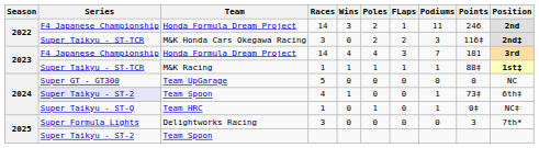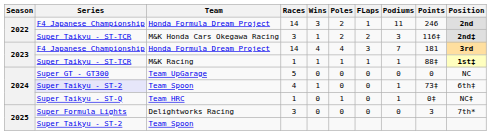M&K Honda Cars Okegawa Racing | Wins: 0 -> 1
